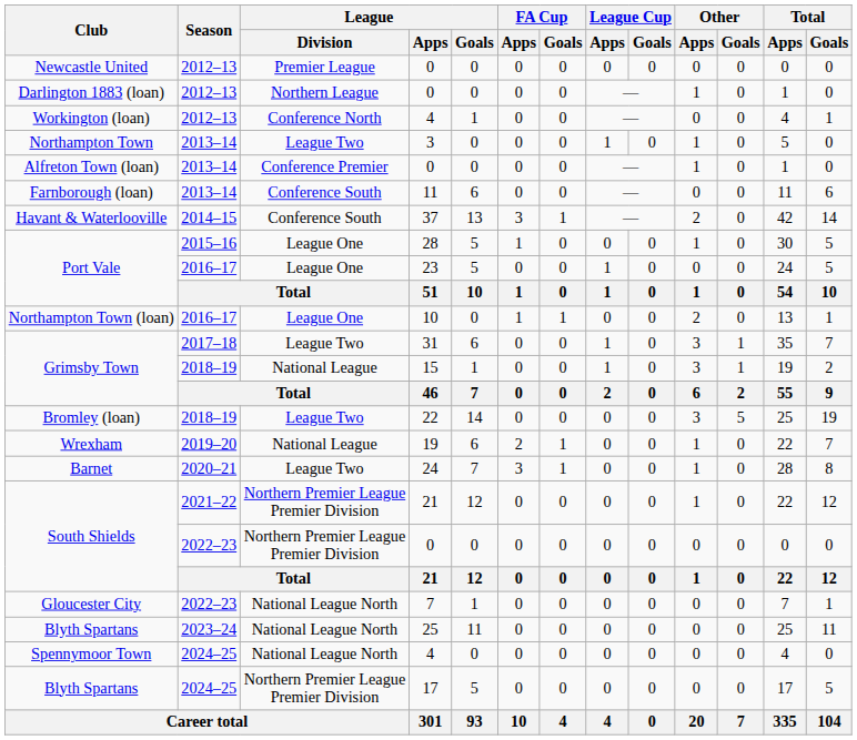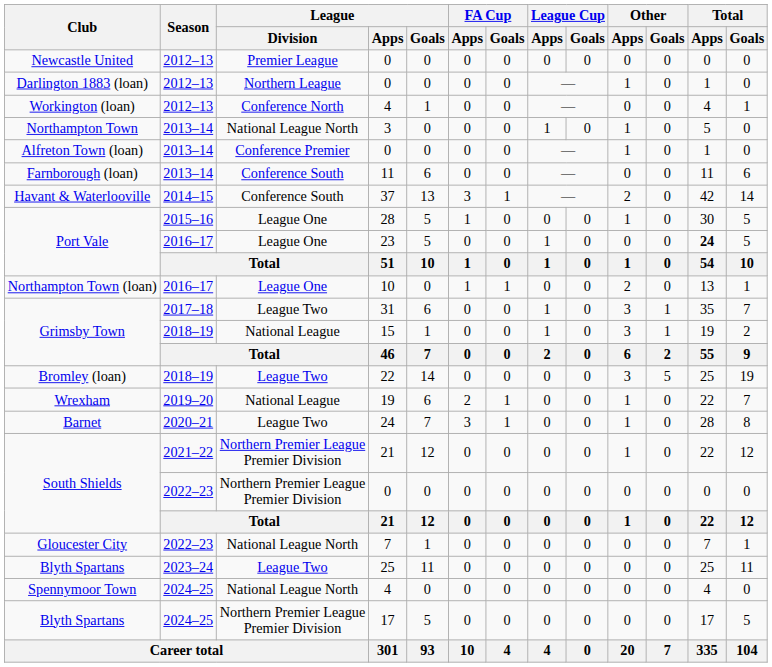Northampton Town | League / Division: League Two -> National League North
Port Vale / 23 | Total / Apps: normal -> bold
Blyth Spartans / 25 | League / Division: National League North -> League Two
